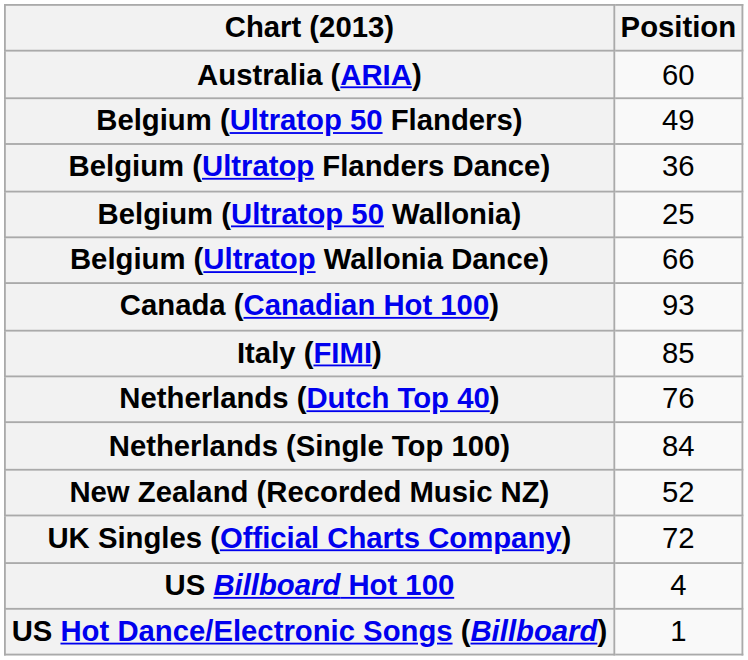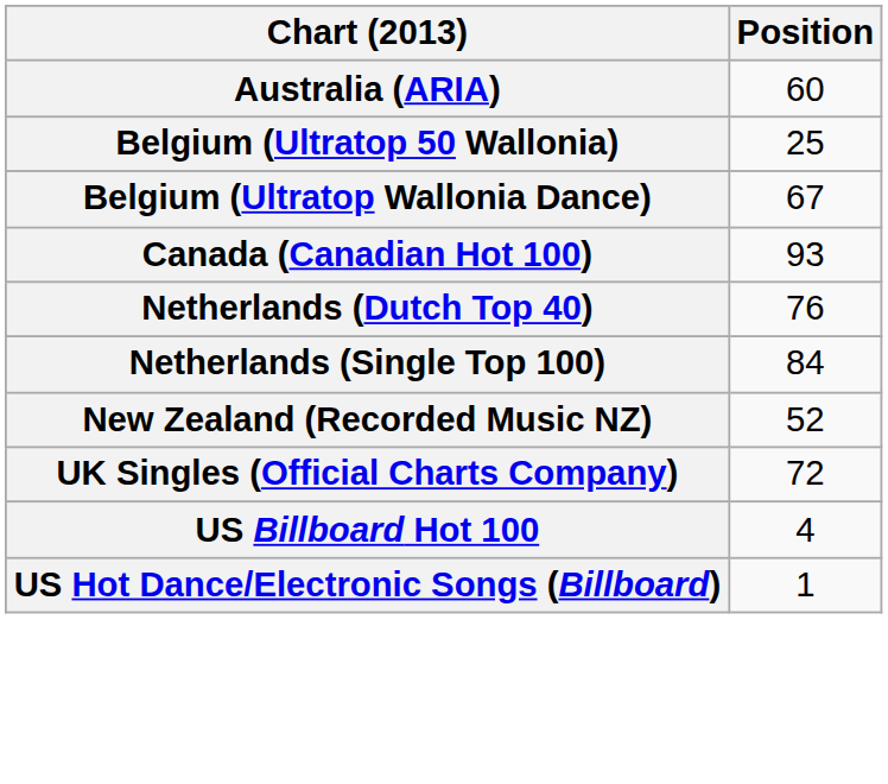- row: Belgium (Ultratop 50 Flanders) | 49
- row: Belgium (Ultratop Flanders Dance) | 36
Belgium (Ultratop Wallonia Dance) | Position: 66 -> 67
- row: Italy (FIMI) | 85
